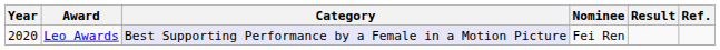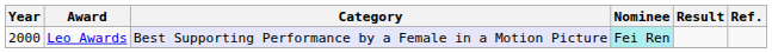Leo Awards | Year: 2020 -> 2000
Leo Awards | Nominee: no background -> paleturquoise background
